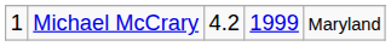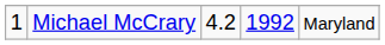Michael McCrary | column 4: 1999 -> 1992
